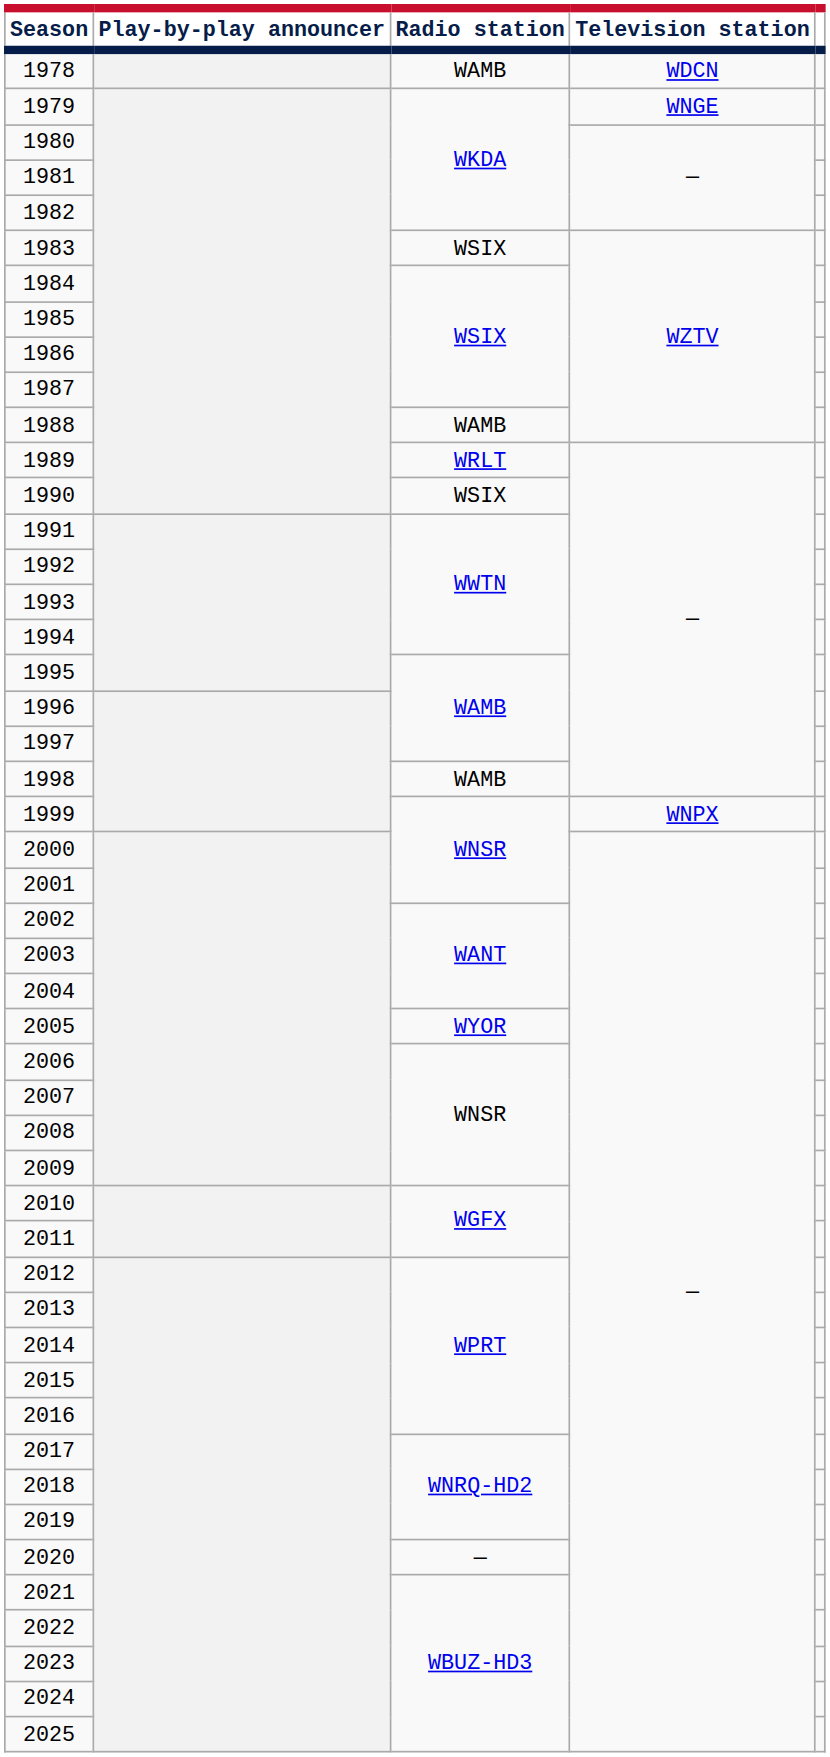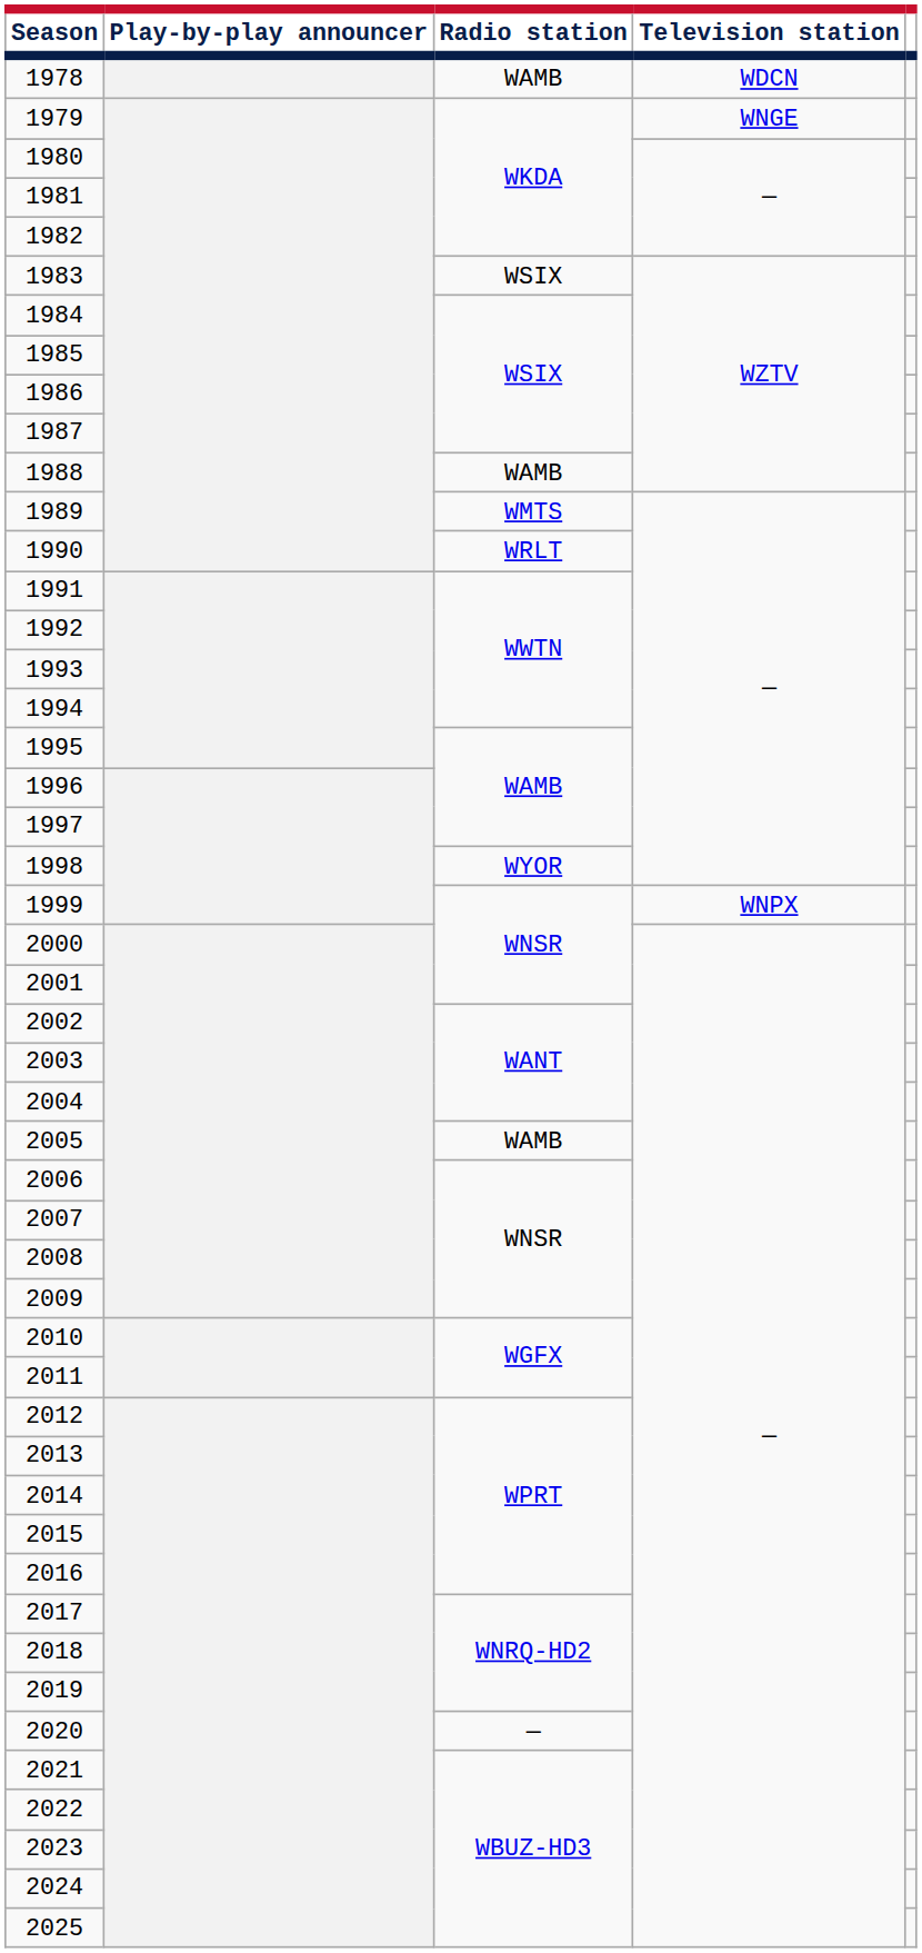1989 | Radio station: WRLT -> WMTS
1990 | Radio station: WSIX -> WRLT
1998 | Radio station: WAMB -> WYOR
2005 | Radio station: WYOR -> WAMB
